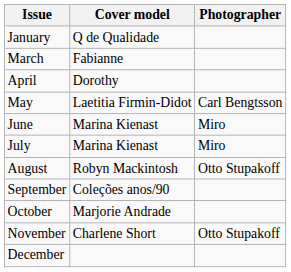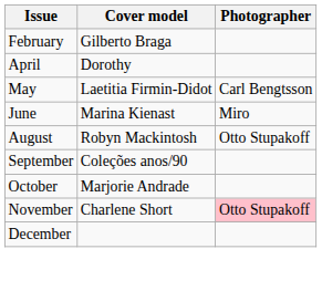- row: January | Q de Qualidade
+ row: February | Gilberto Braga
- row: March | Fabianne
- row: July | Marina Kienast | Miro
November | Photographer: no background -> pink background
